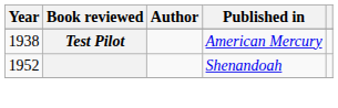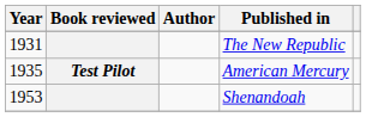+ row: 1931 | The New Republic
American Mercury | Year: 1938 -> 1935
Shenandoah | Year: 1952 -> 1953
